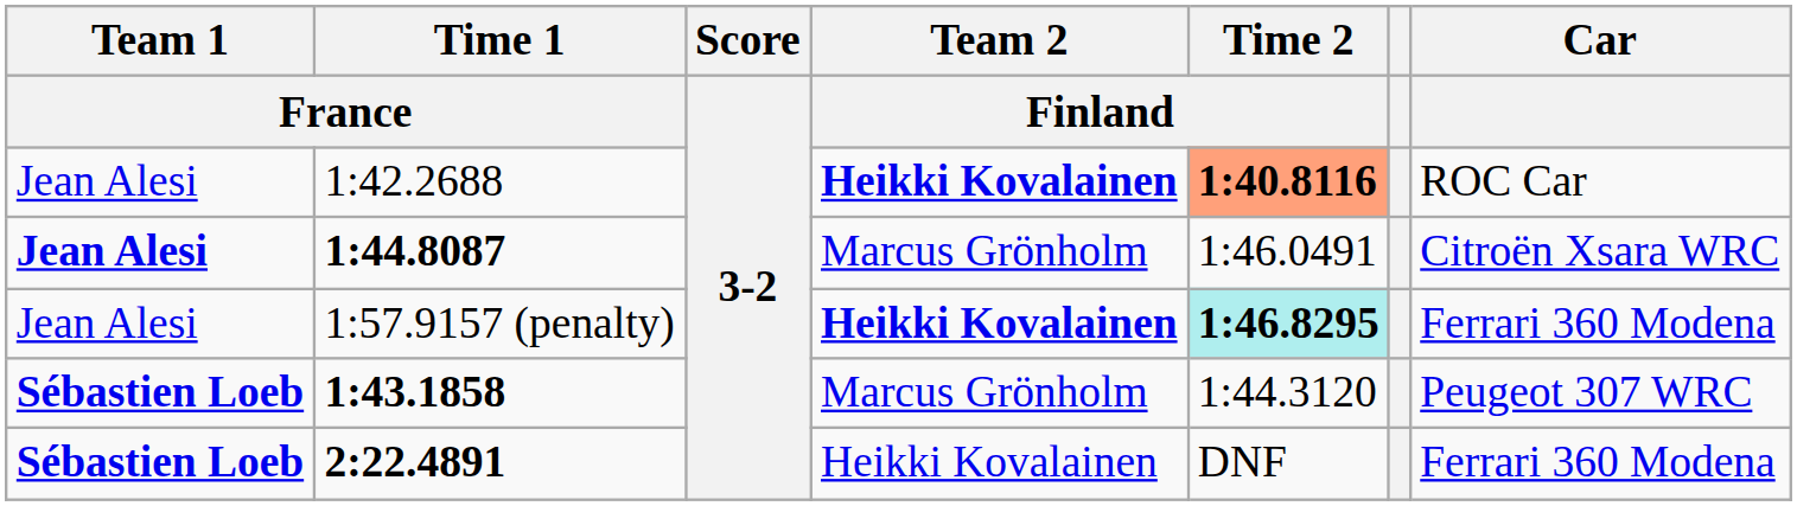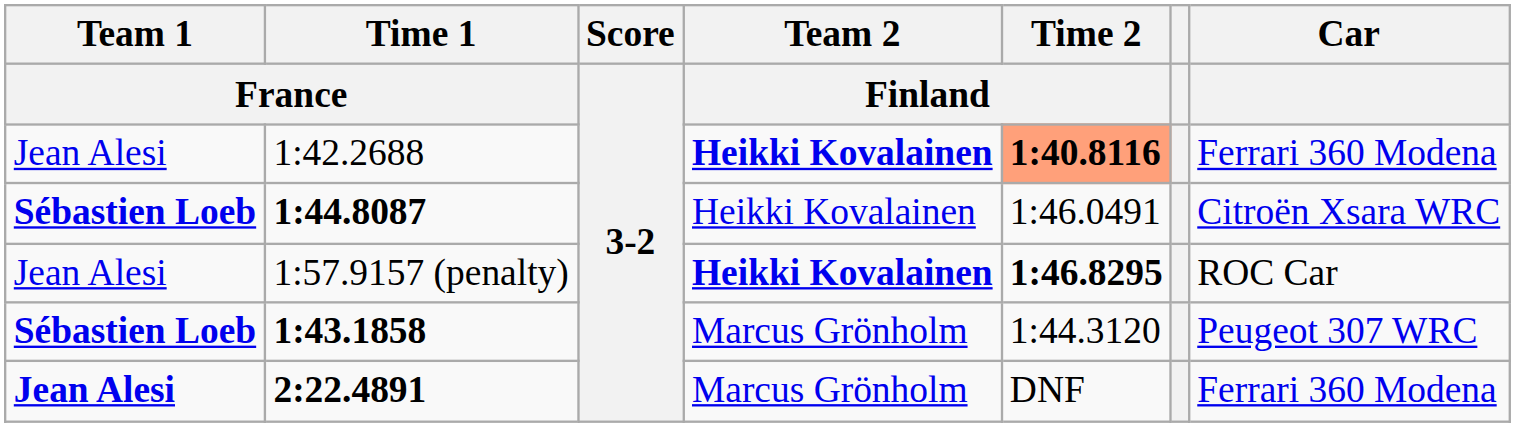1:42.2688 | Car: ROC Car -> Ferrari 360 Modena
1:44.8087 | Team 1 / France: Jean Alesi -> Sébastien Loeb
1:44.8087 | Team 2 / Finland: Marcus Grönholm -> Heikki Kovalainen
1:57.9157 (penalty) | Time 2 / Finland: paleturquoise background -> no background
1:57.9157 (penalty) | Car: Ferrari 360 Modena -> ROC Car
2:22.4891 | Team 1 / France: Sébastien Loeb -> Jean Alesi
2:22.4891 | Team 2 / Finland: Heikki Kovalainen -> Marcus Grönholm
